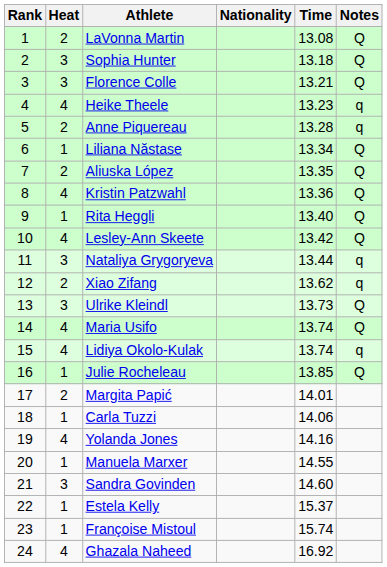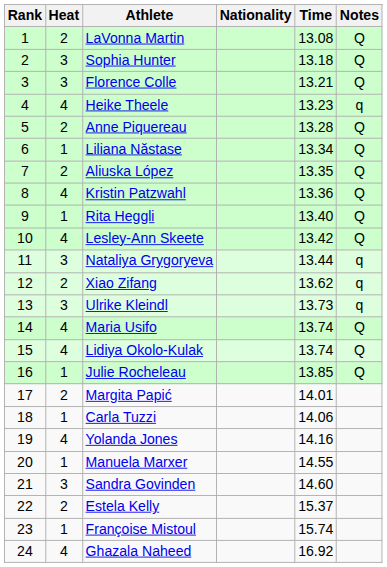Anne Piquereau | Notes: q -> Q
Ulrike Kleindl | Notes: Q -> q
Lidiya Okolo-Kulak | Notes: q -> Q
Estela Kelly | Heat: 1 -> 2
